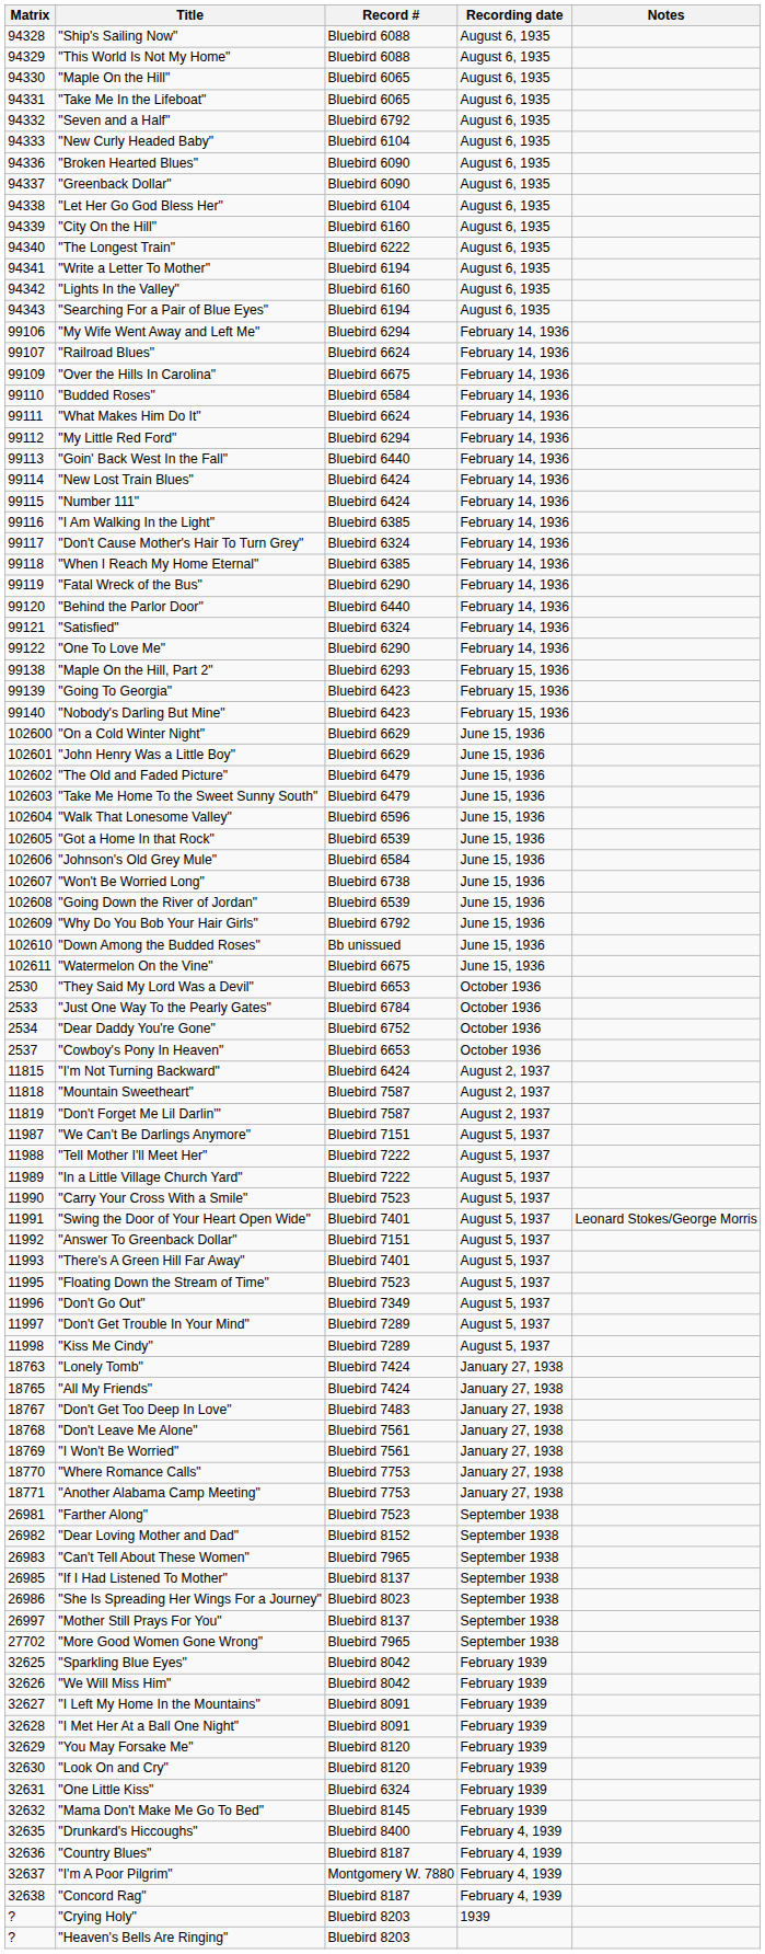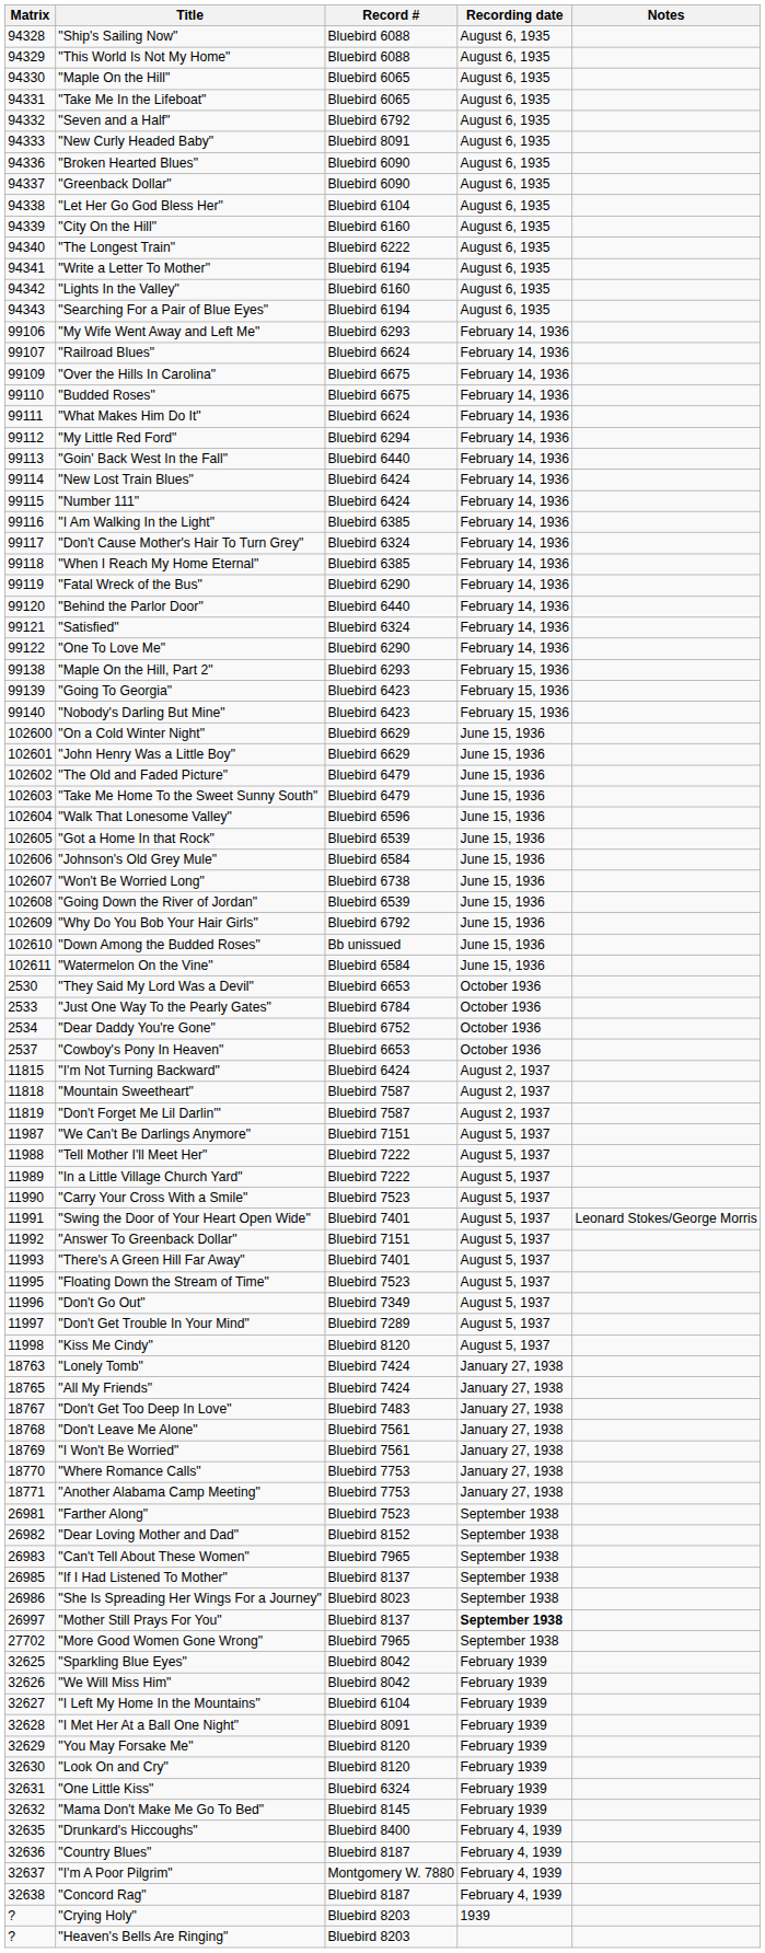"New Curly Headed Baby" | Record #: Bluebird 6104 -> Bluebird 8091
"My Wife Went Away and Left Me" | Record #: Bluebird 6294 -> Bluebird 6293
"Budded Roses" | Record #: Bluebird 6584 -> Bluebird 6675
"Watermelon On the Vine" | Record #: Bluebird 6675 -> Bluebird 6584
"Kiss Me Cindy" | Record #: Bluebird 7289 -> Bluebird 8120
"Mother Still Prays For You" | Recording date: normal -> bold
"I Left My Home In the Mountains" | Record #: Bluebird 8091 -> Bluebird 6104
